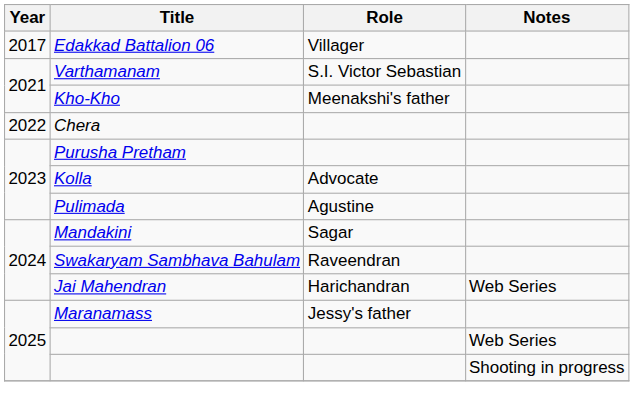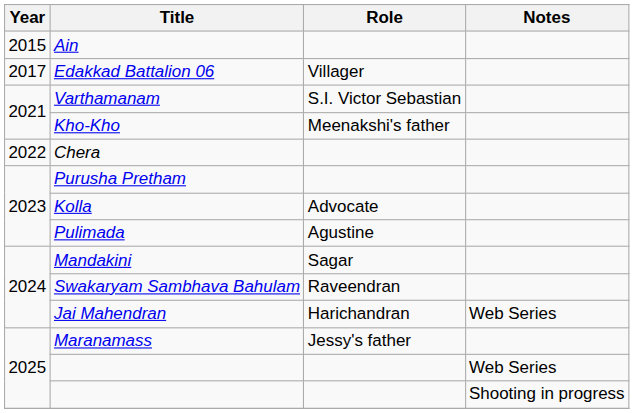+ row: 2015 | Ain
